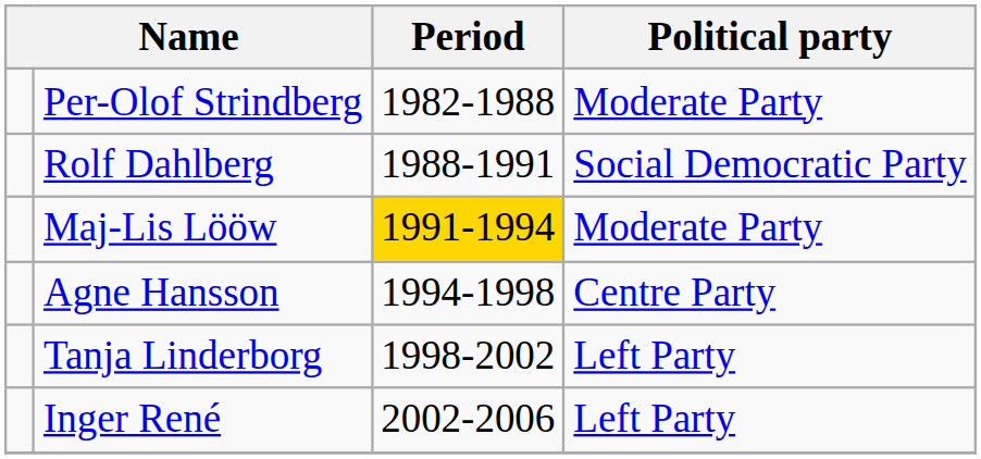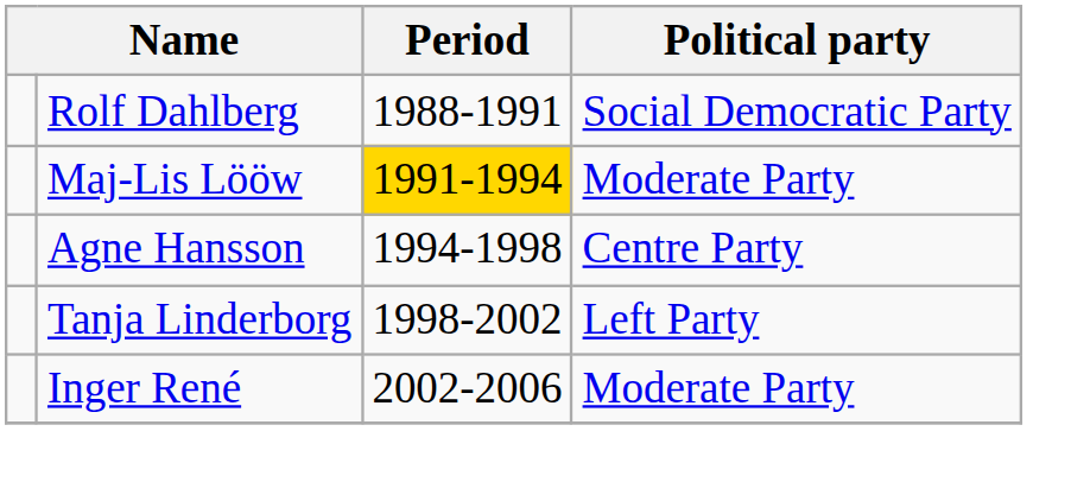- row: Per-Olof Strindberg | 1982-1988 | Moderate Party
Inger René | Political party: Left Party -> Moderate Party
